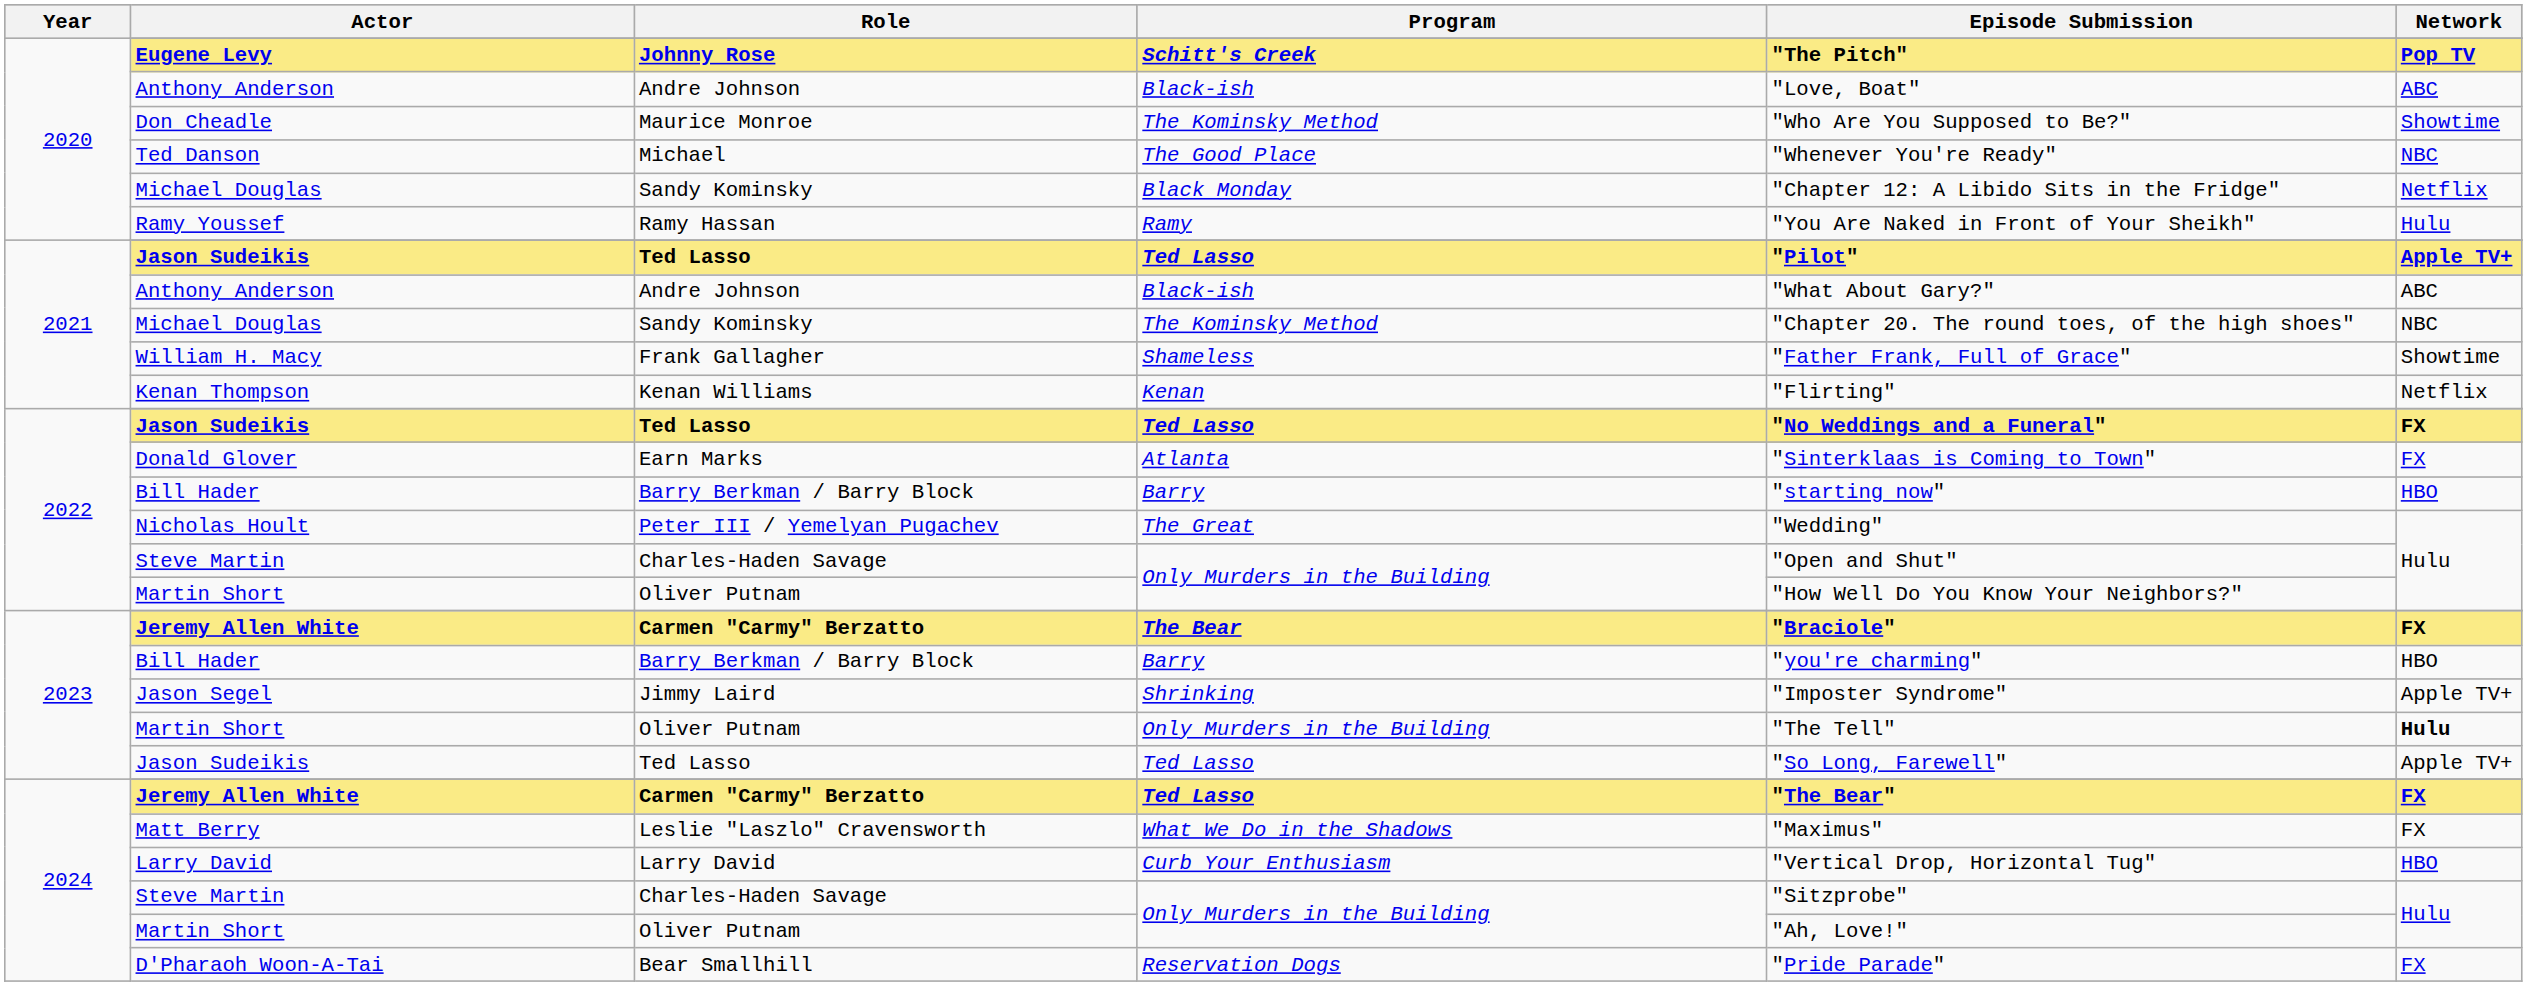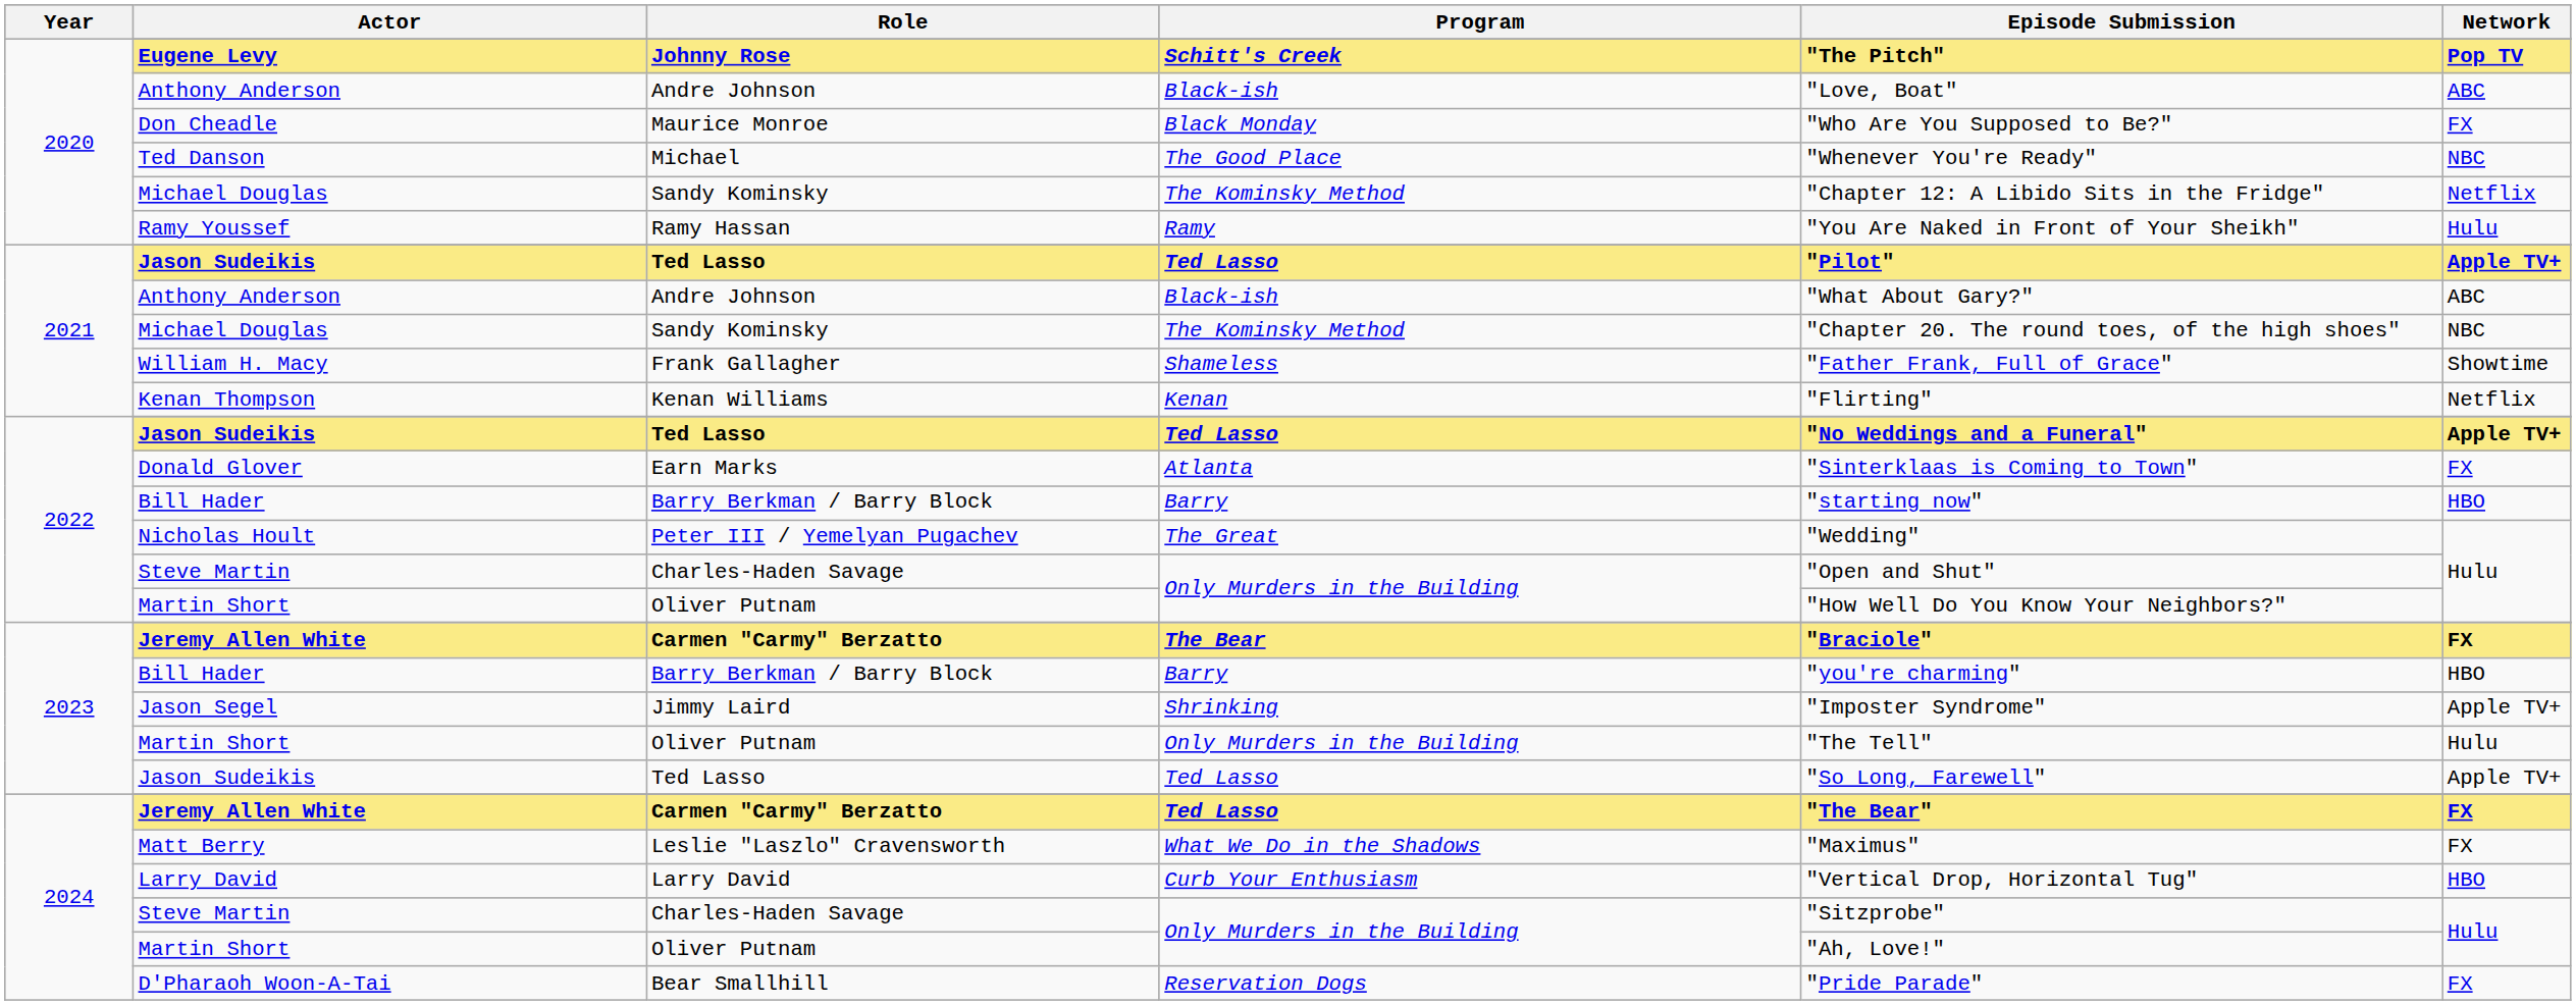Don Cheadle | Program: The Kominsky Method -> Black Monday
Don Cheadle | Network: Showtime -> FX
2020 / Michael Douglas | Program: Black Monday -> The Kominsky Method
2022 / Jason Sudeikis | Network: FX -> Apple TV+
2023 / Martin Short | Network: bold -> normal
